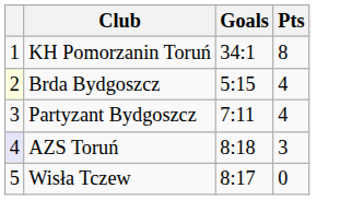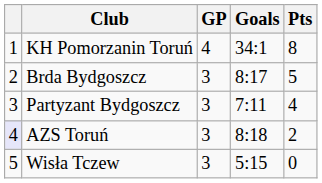+ column: GP | 4 | 3 | 3 | 3 | 3
Brda Bydgoszcz | column 1: lightyellow background -> no background
Brda Bydgoszcz | Goals: 5:15 -> 8:17
Brda Bydgoszcz | Pts: 4 -> 5
AZS Toruń | Pts: 3 -> 2
Wisła Tczew | Goals: 8:17 -> 5:15
